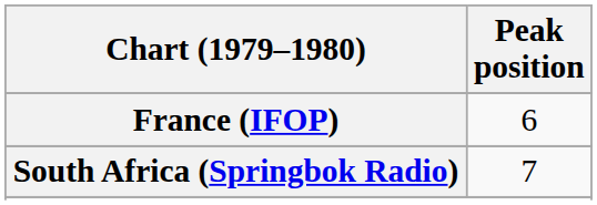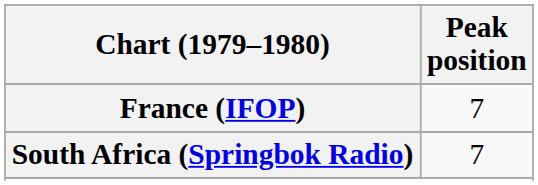France (IFOP) | Peak position: 6 -> 7
